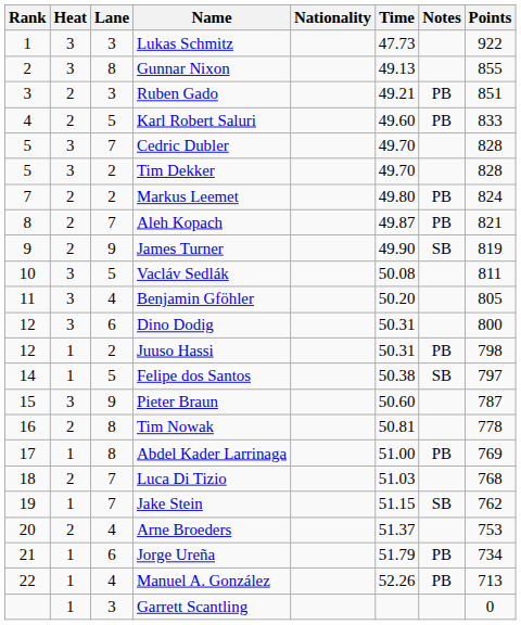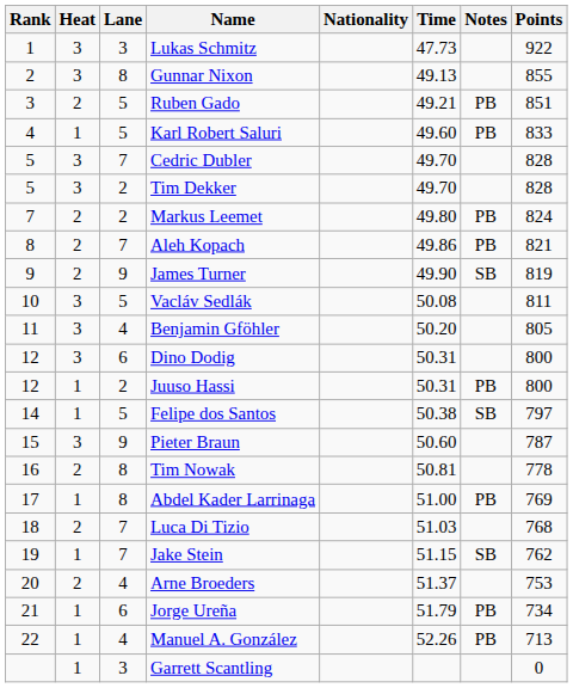Ruben Gado | Lane: 3 -> 5
Karl Robert Saluri | Heat: 2 -> 1
Aleh Kopach | Time: 49.87 -> 49.86
Juuso Hassi | Points: 798 -> 800
